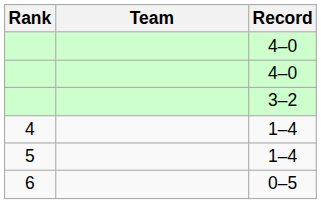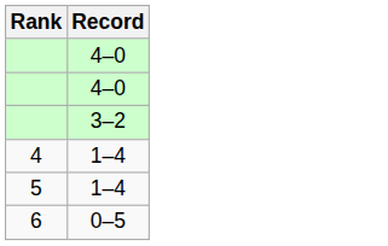- column: Team
